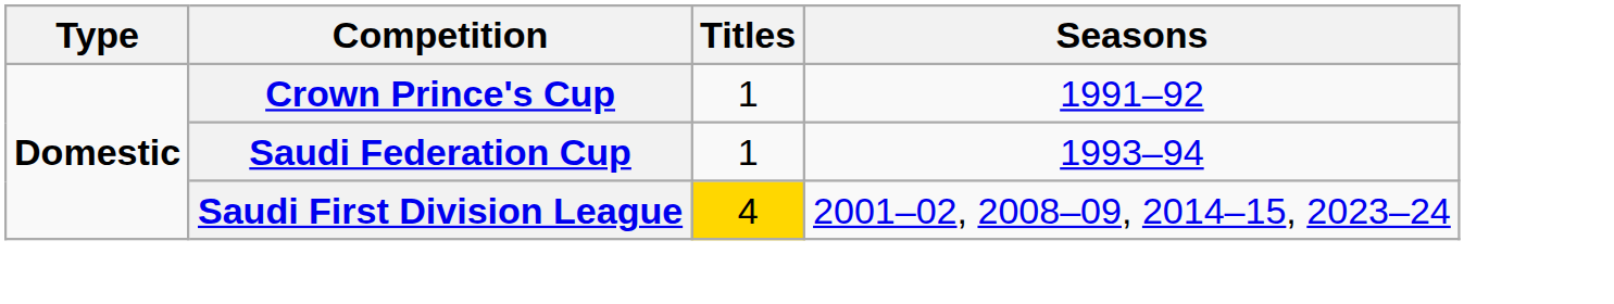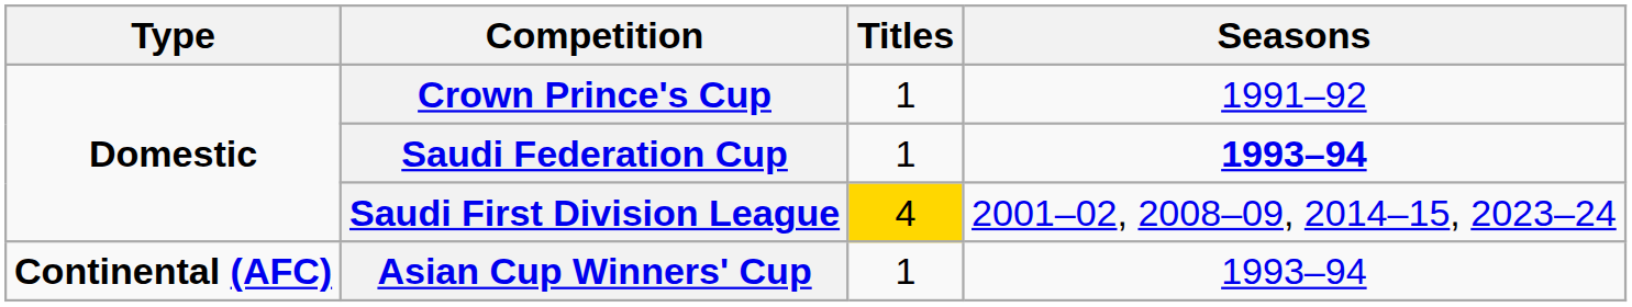Saudi Federation Cup | Seasons: normal -> bold
+ row: Continental (AFC) | Asian Cup Winners' Cup | 1 | 1993–94
